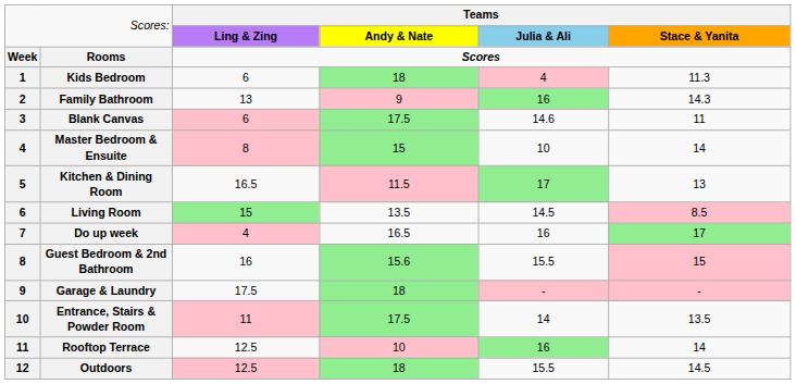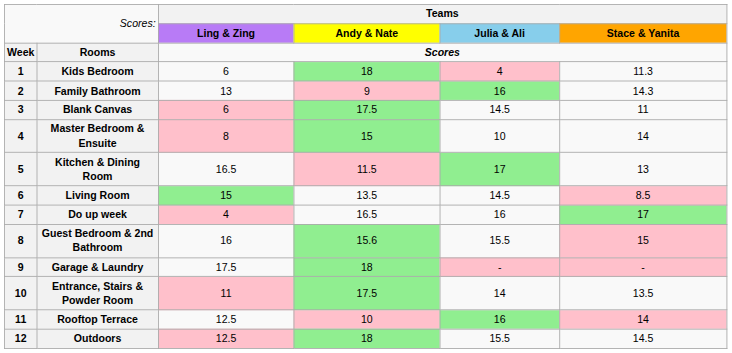Blank Canvas | column 5: 14.6 -> 14.5
Rooftop Terrace | column 6: no background -> pink background
